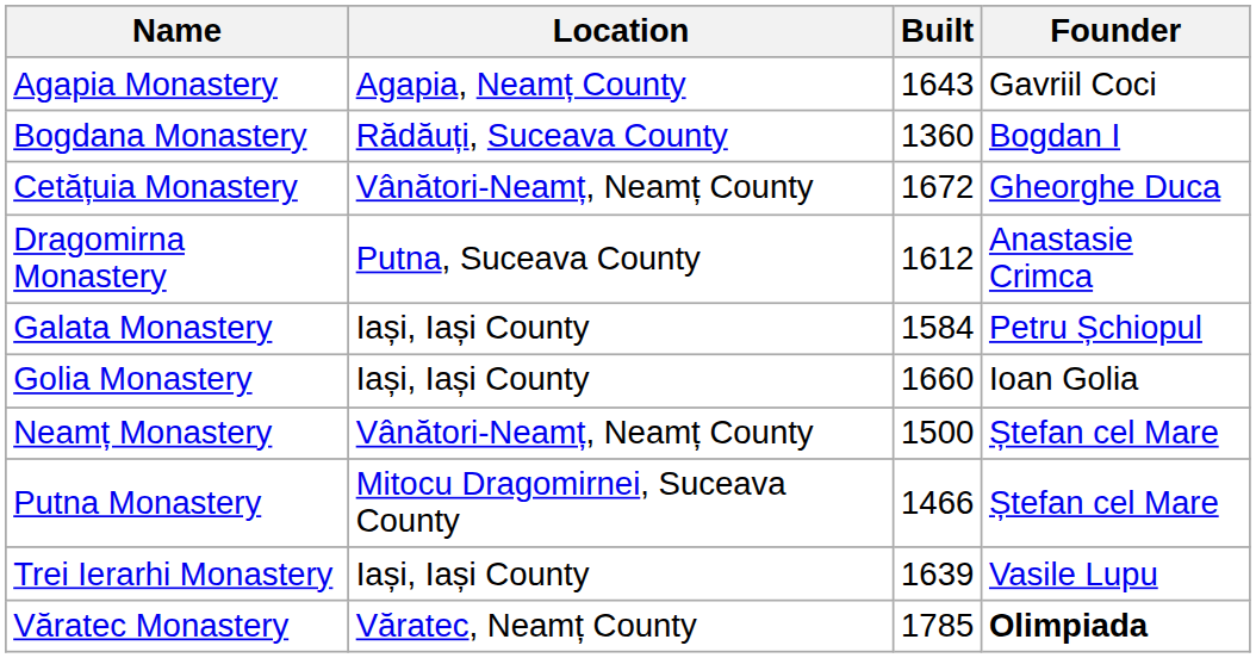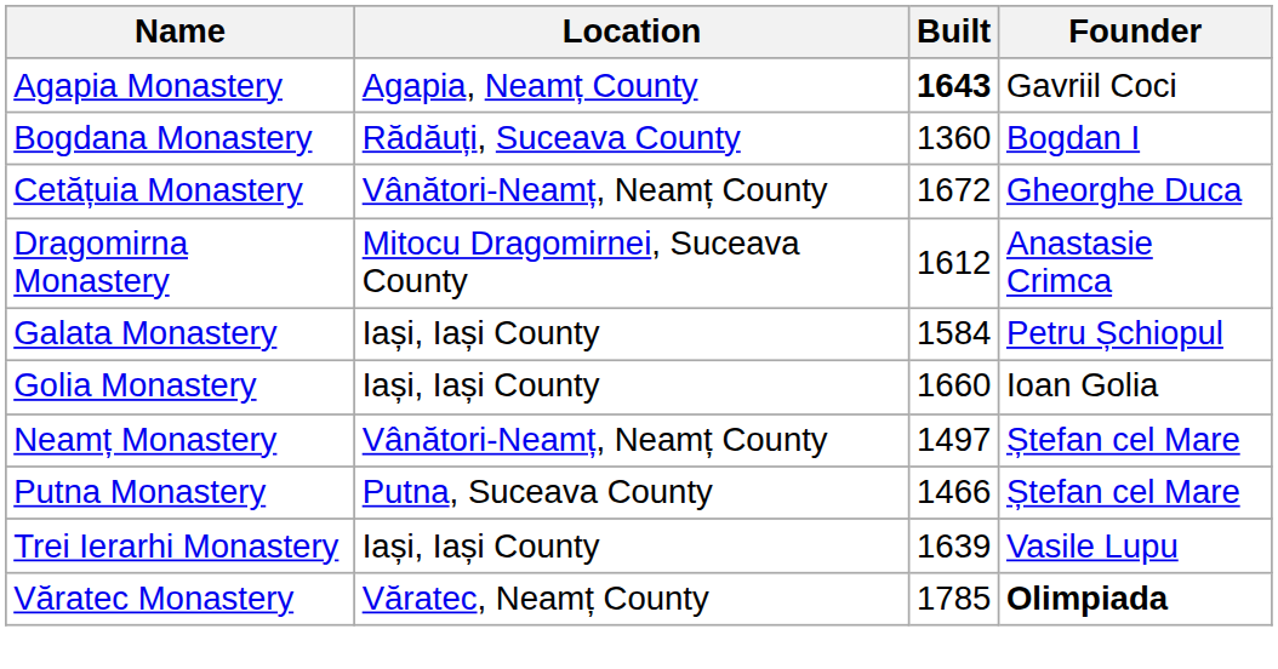Agapia Monastery | Built: normal -> bold
Dragomirna Monastery | Location: Putna, Suceava County -> Mitocu Dragomirnei, Suceava County
Neamț Monastery | Built: 1500 -> 1497
Putna Monastery | Location: Mitocu Dragomirnei, Suceava County -> Putna, Suceava County
